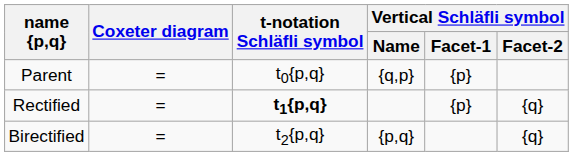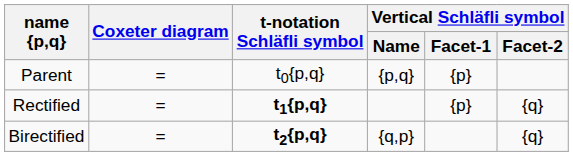Parent | Vertical Schläfli symbol / Name: {q,p} -> {p,q}
Birectified | t-notation Schläfli symbol: normal -> bold
Birectified | Vertical Schläfli symbol / Name: {p,q} -> {q,p}
